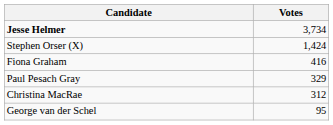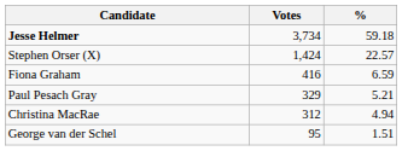+ column: % | 59.18 | 22.57 | 6.59 | 5.21 | 4.94 | 1.51
